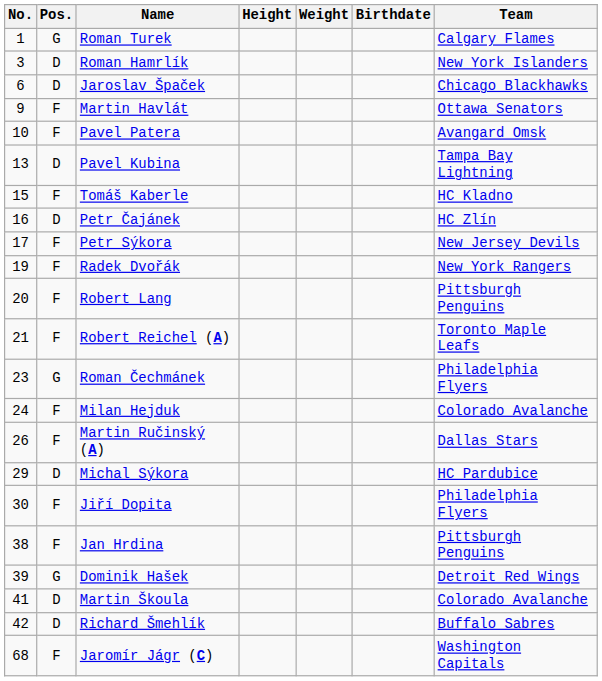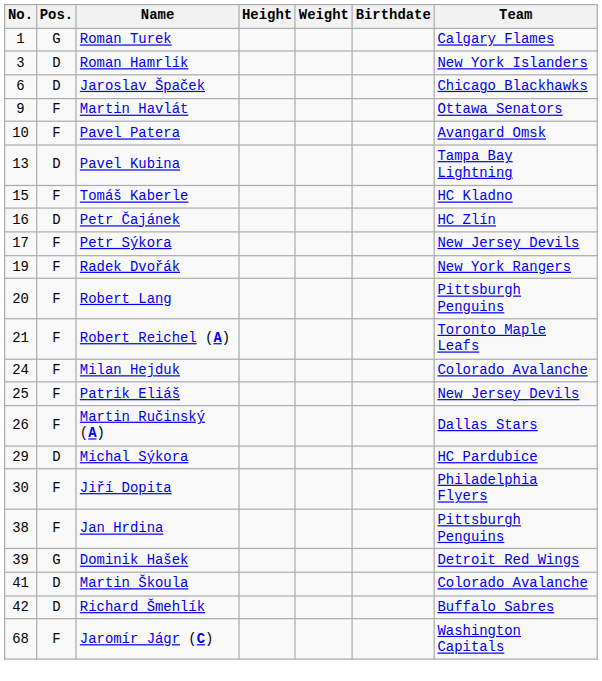- row: 23 | G | Roman Čechmánek | Philadelphia Flyers
+ row: 25 | F | Patrik Eliáš | New Jersey Devils
